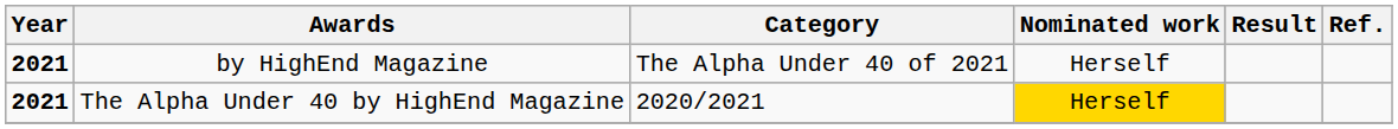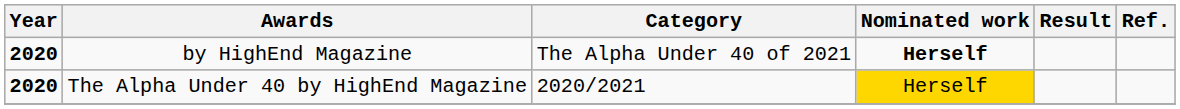by HighEnd Magazine | Year: 2021 -> 2020
by HighEnd Magazine | Nominated work: normal -> bold
The Alpha Under 40 by HighEnd Magazine | Year: 2021 -> 2020
